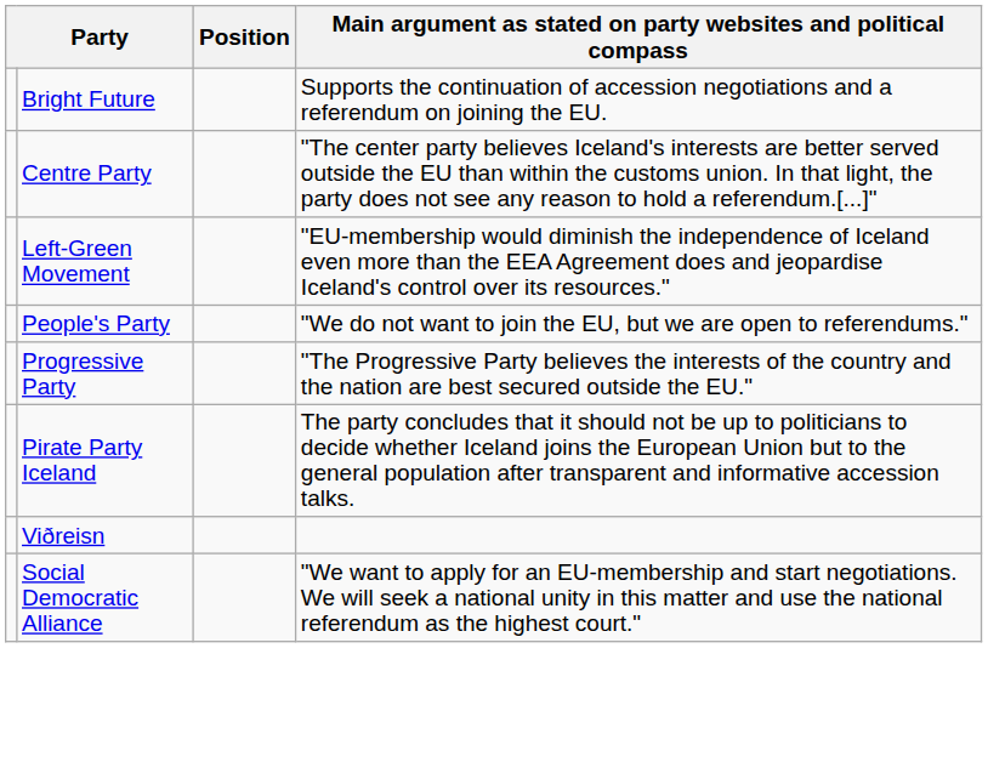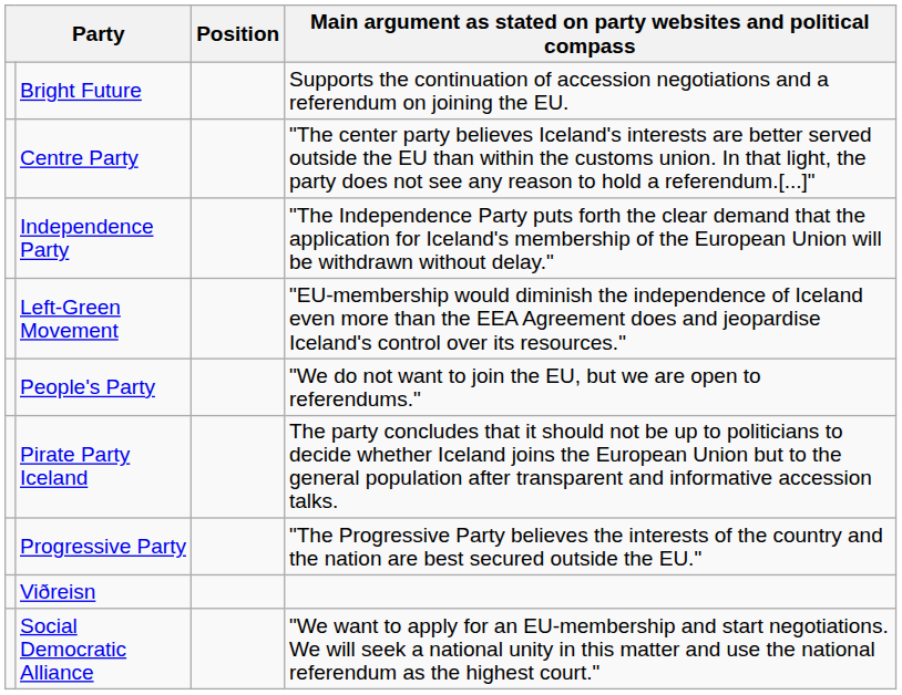+ row: Independence Party | "The Independence Party puts forth the clear demand that the application for Iceland's membership of the European Union will be withdrawn without delay."
rows swapped: Pirate Party Iceland <-> Progressive Party
